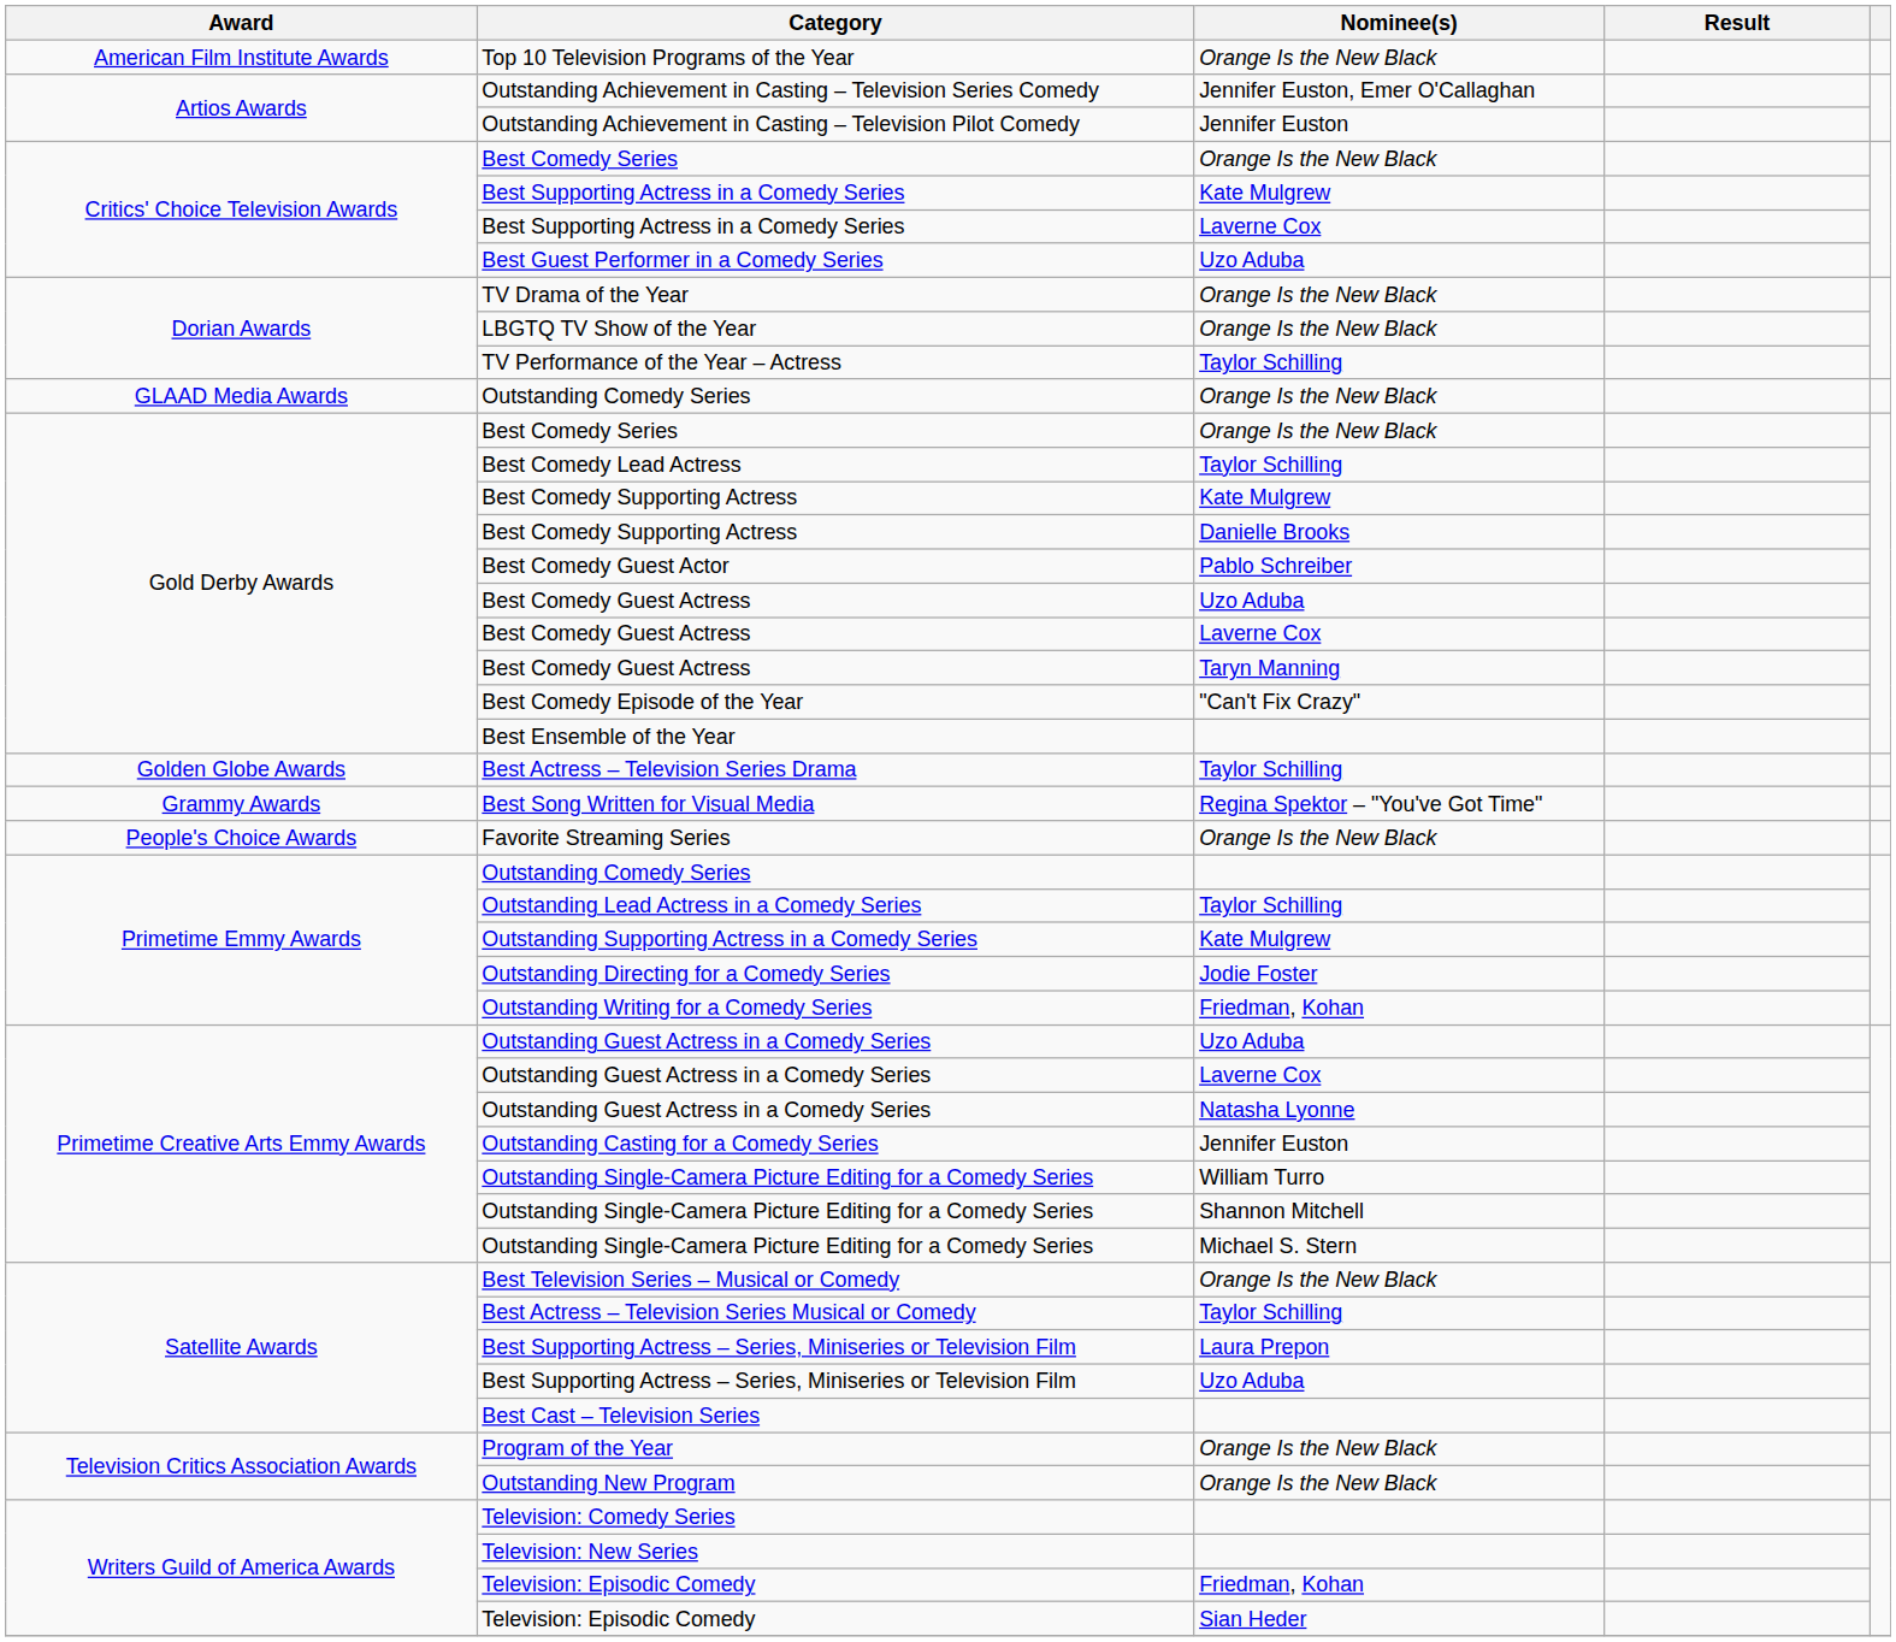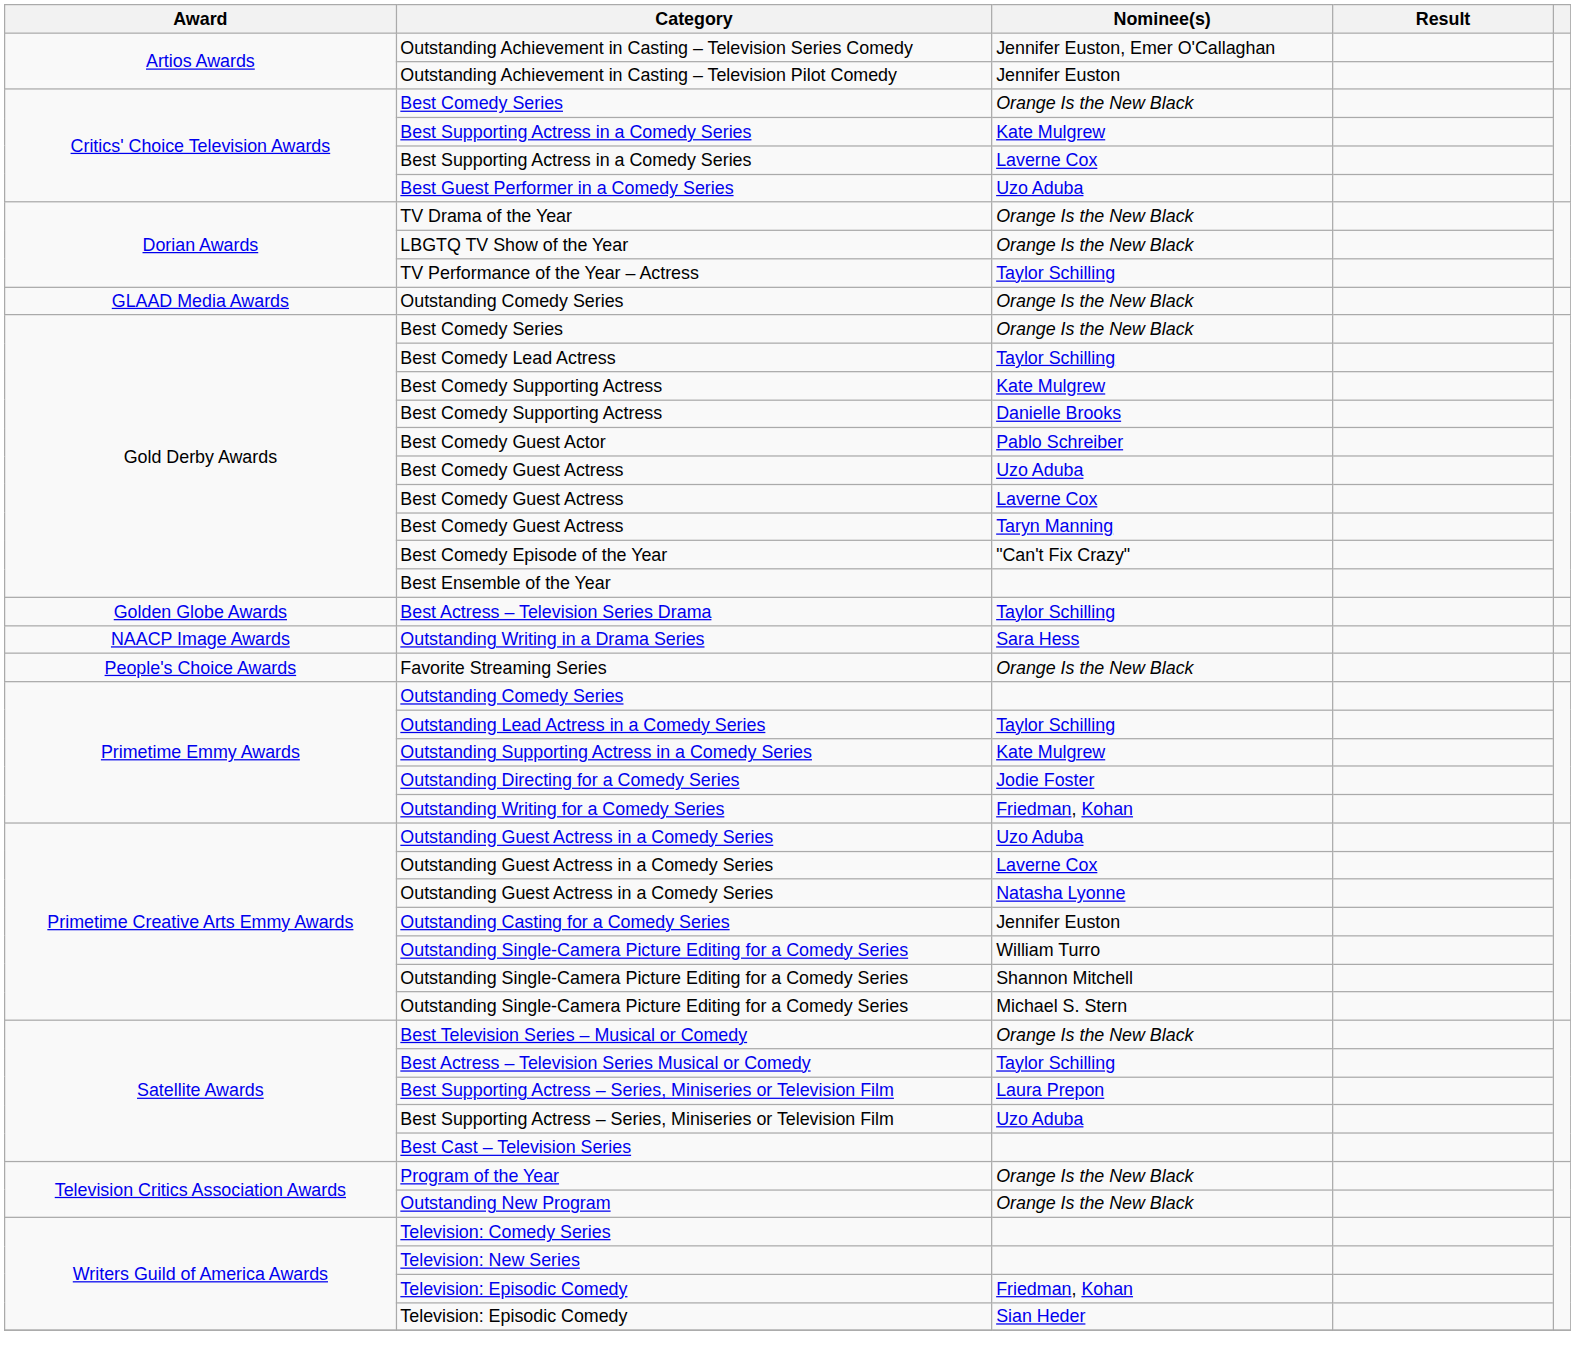- row: American Film Institute Awards | Top 10 Television Programs of the Year | Orange Is the New Black
- row: Grammy Awards | Best Song Written for Visual Media | Regina Spektor – "You've Got Time"
+ row: NAACP Image Awards | Outstanding Writing in a Drama Series | Sara Hess
